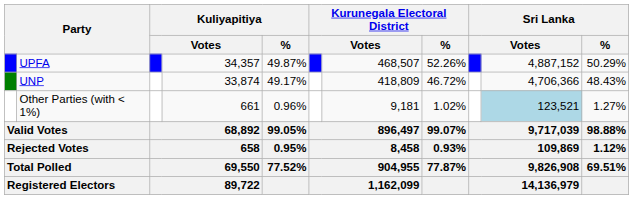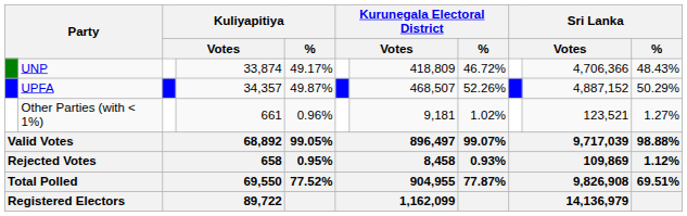rows swapped: UPFA <-> UNP
Other Parties (with < 1%) | column 10: lightblue background -> no background
